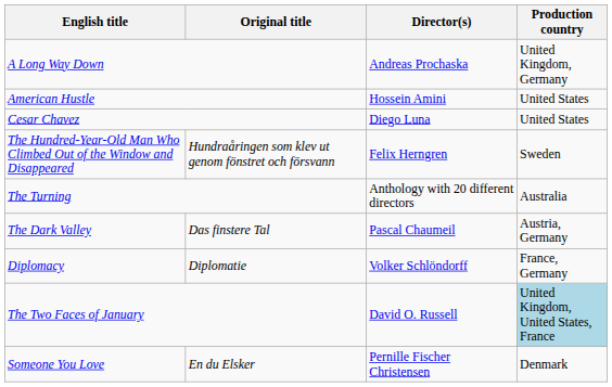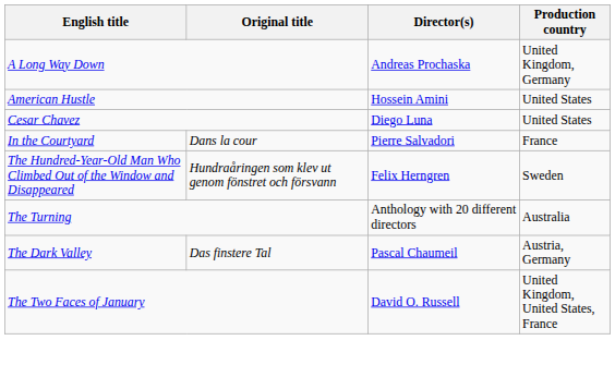+ row: In the Courtyard | Dans la cour | Pierre Salvadori | France
- row: Diplomacy | Diplomatie | Volker Schlöndorff | France, Germany
The Two Faces of January | Production country: lightblue background -> no background
- row: Someone You Love | En du Elsker | Pernille Fischer Christensen | Denmark
